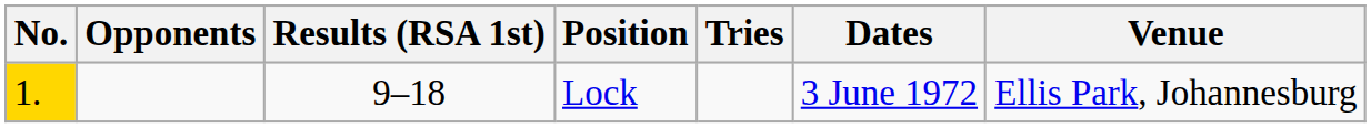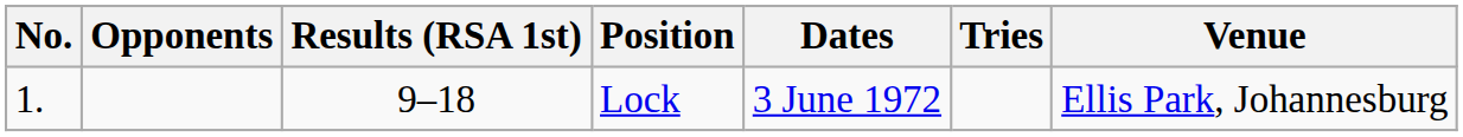columns swapped: Tries <-> Dates
Lock | No.: gold background -> no background
